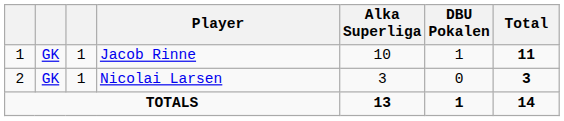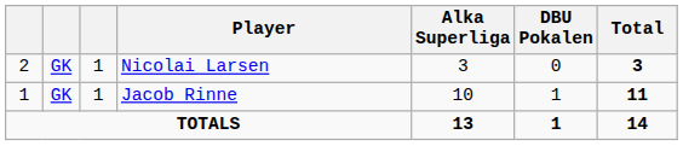rows swapped: Jacob Rinne <-> Nicolai Larsen
